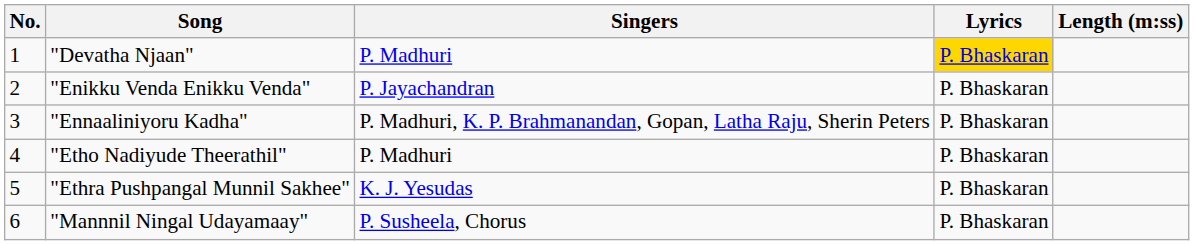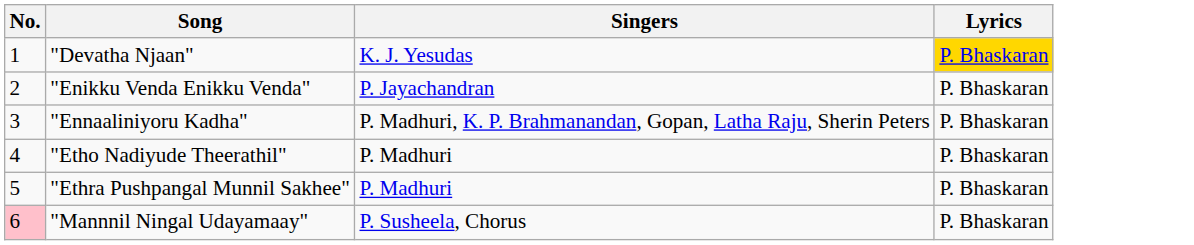- column: Length (m:ss)
"Devatha Njaan" | Singers: P. Madhuri -> K. J. Yesudas
"Ethra Pushpangal Munnil Sakhee" | Singers: K. J. Yesudas -> P. Madhuri
"Mannnil Ningal Udayamaay" | No.: no background -> pink background
